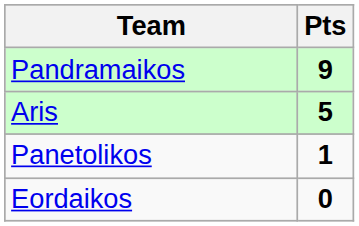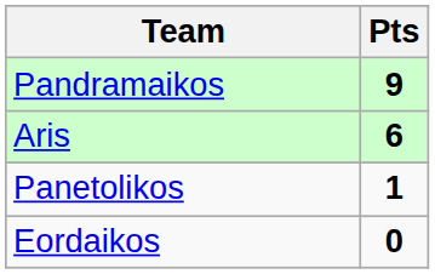Aris | Pts: 5 -> 6
